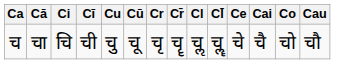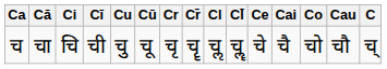+ column: C | च्
